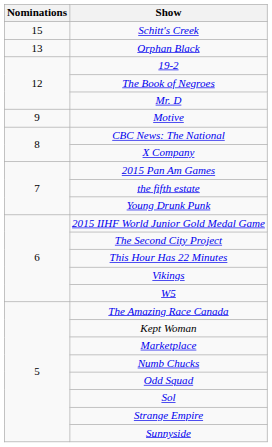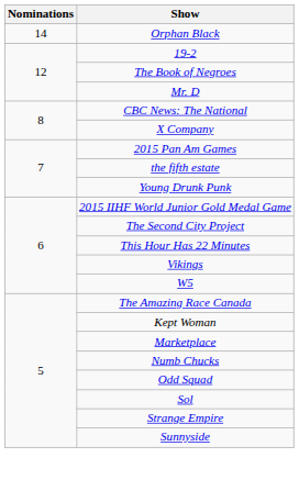- row: 15 | Schitt's Creek
Orphan Black | Nominations: 13 -> 14
- row: 9 | Motive
